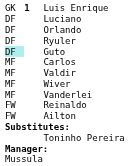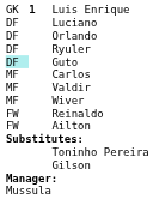- row: MF | Vanderlei
+ row: Gilson
